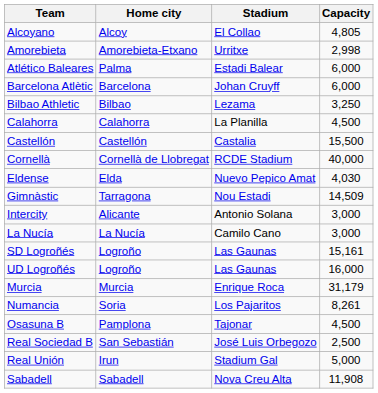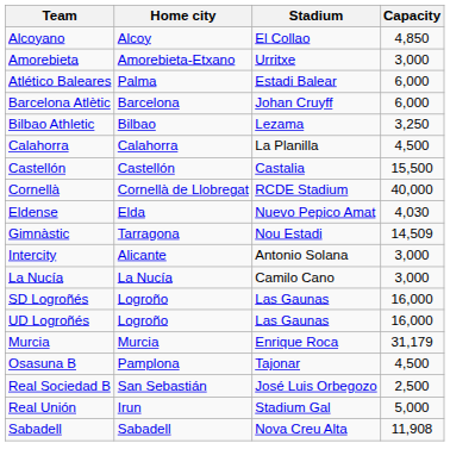Alcoyano | Capacity: 4,805 -> 4,850
Amorebieta | Capacity: 2,998 -> 3,000
SD Logroñés | Capacity: 15,161 -> 16,000
- row: Numancia | Soria | Los Pajaritos | 8,261
